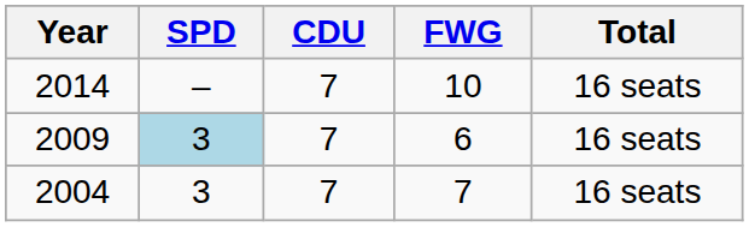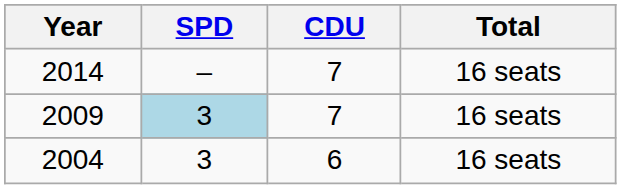- column: FWG | 10 | 6 | 7
2004 | CDU: 7 -> 6
